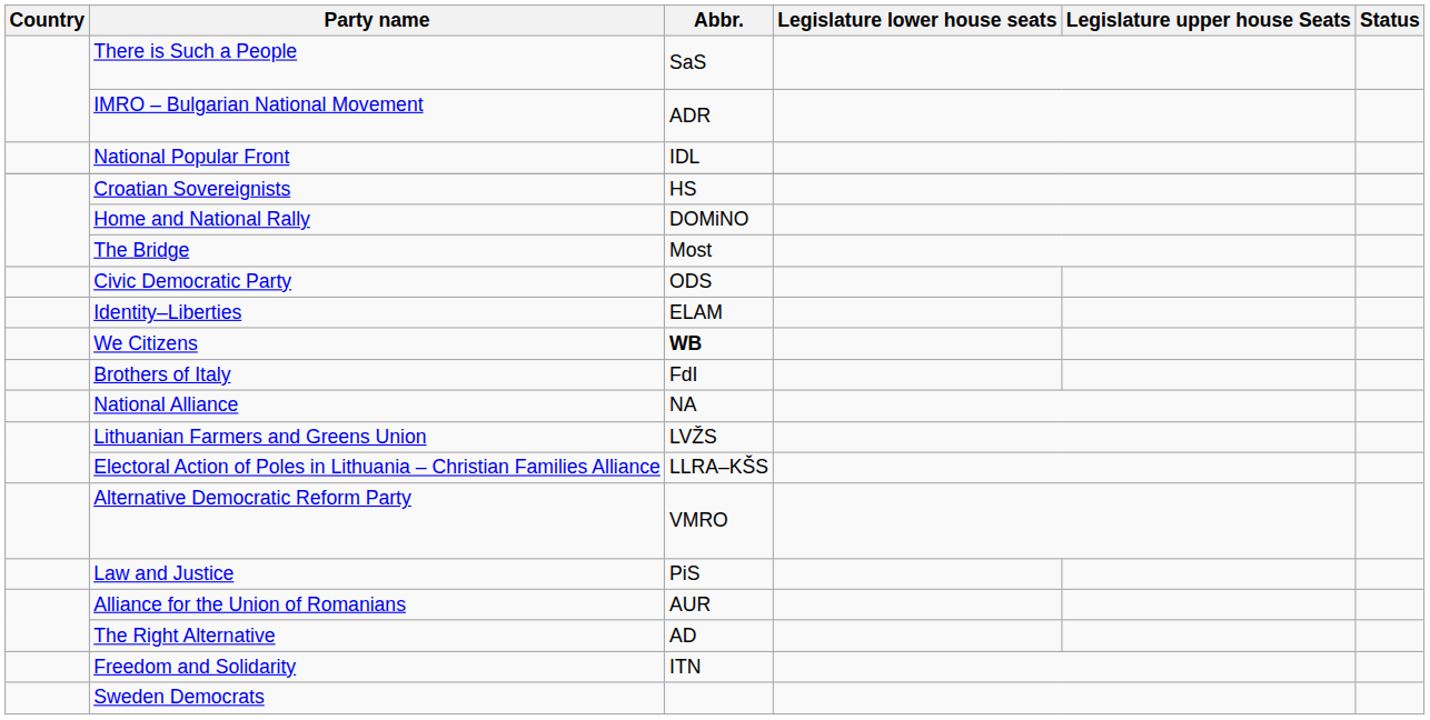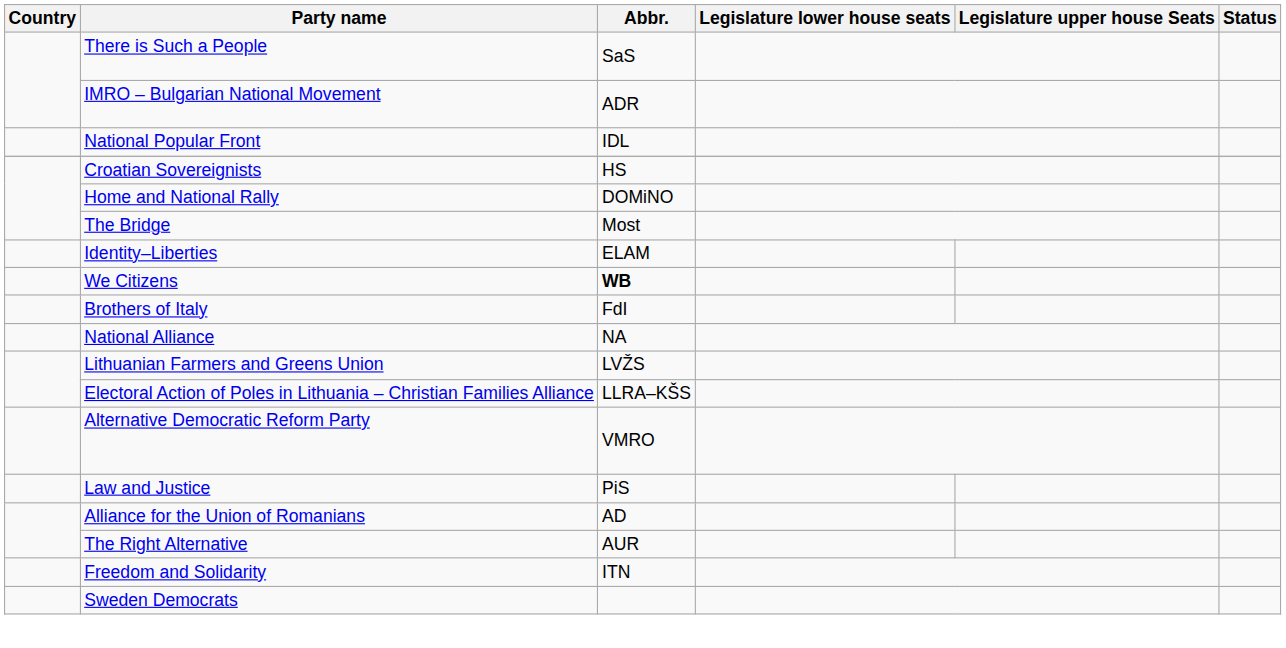- row: Civic Democratic Party | ODS
Alliance for the Union of Romanians | Abbr.: AUR -> AD
The Right Alternative | Abbr.: AD -> AUR
